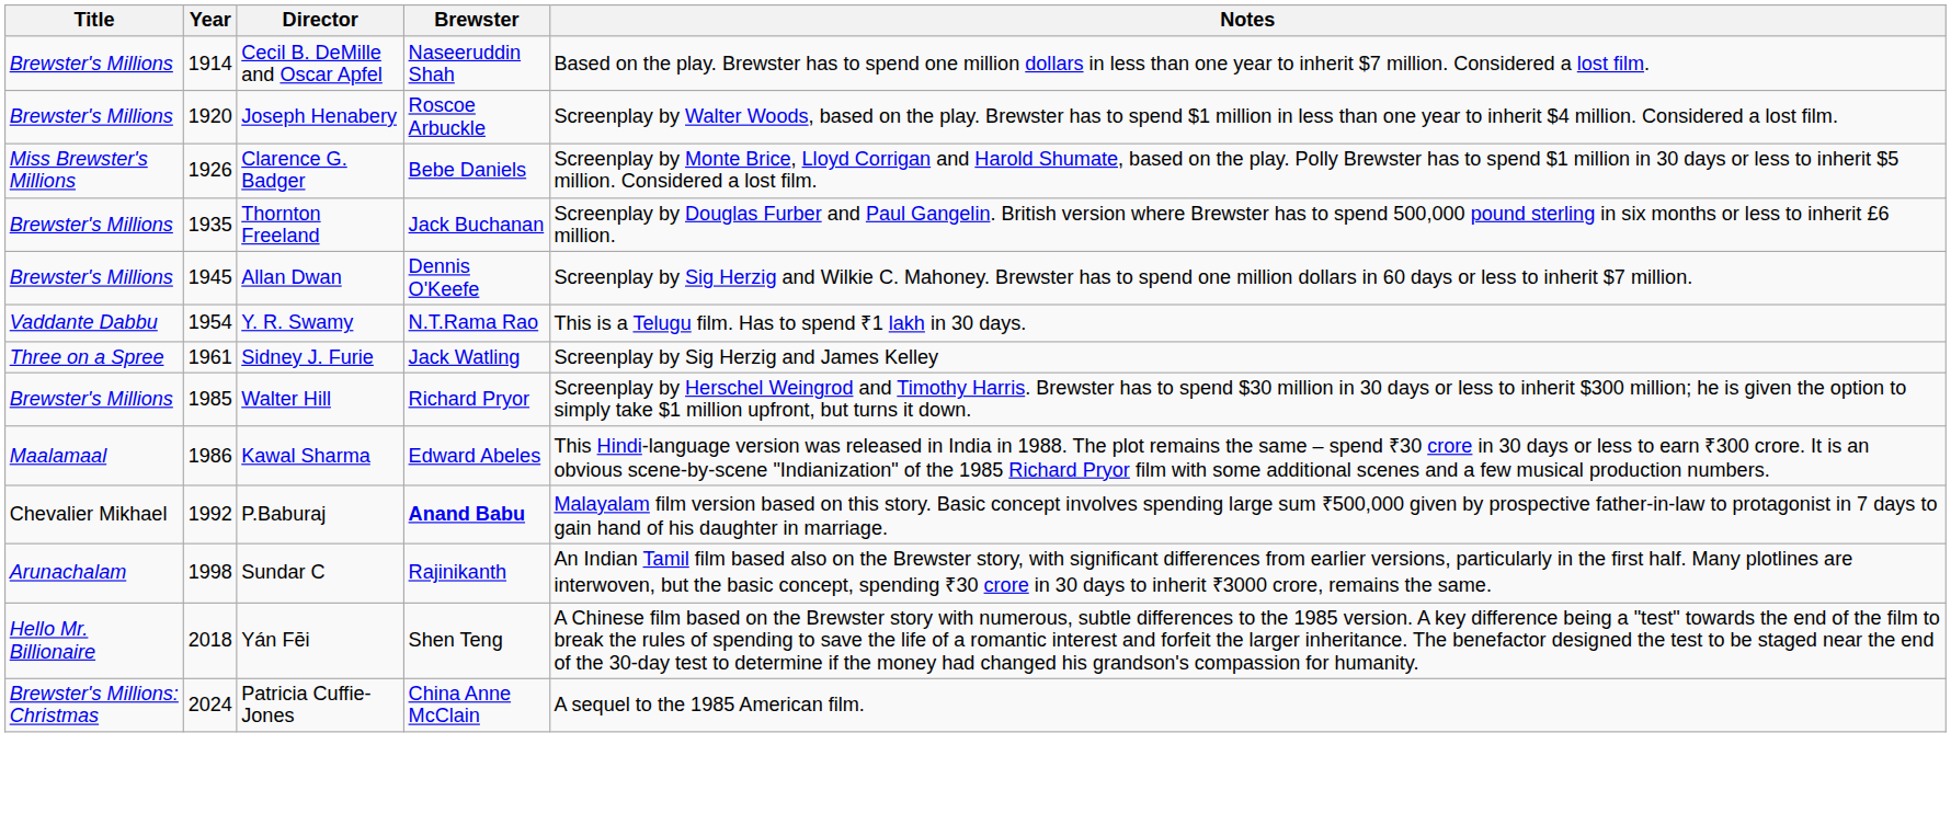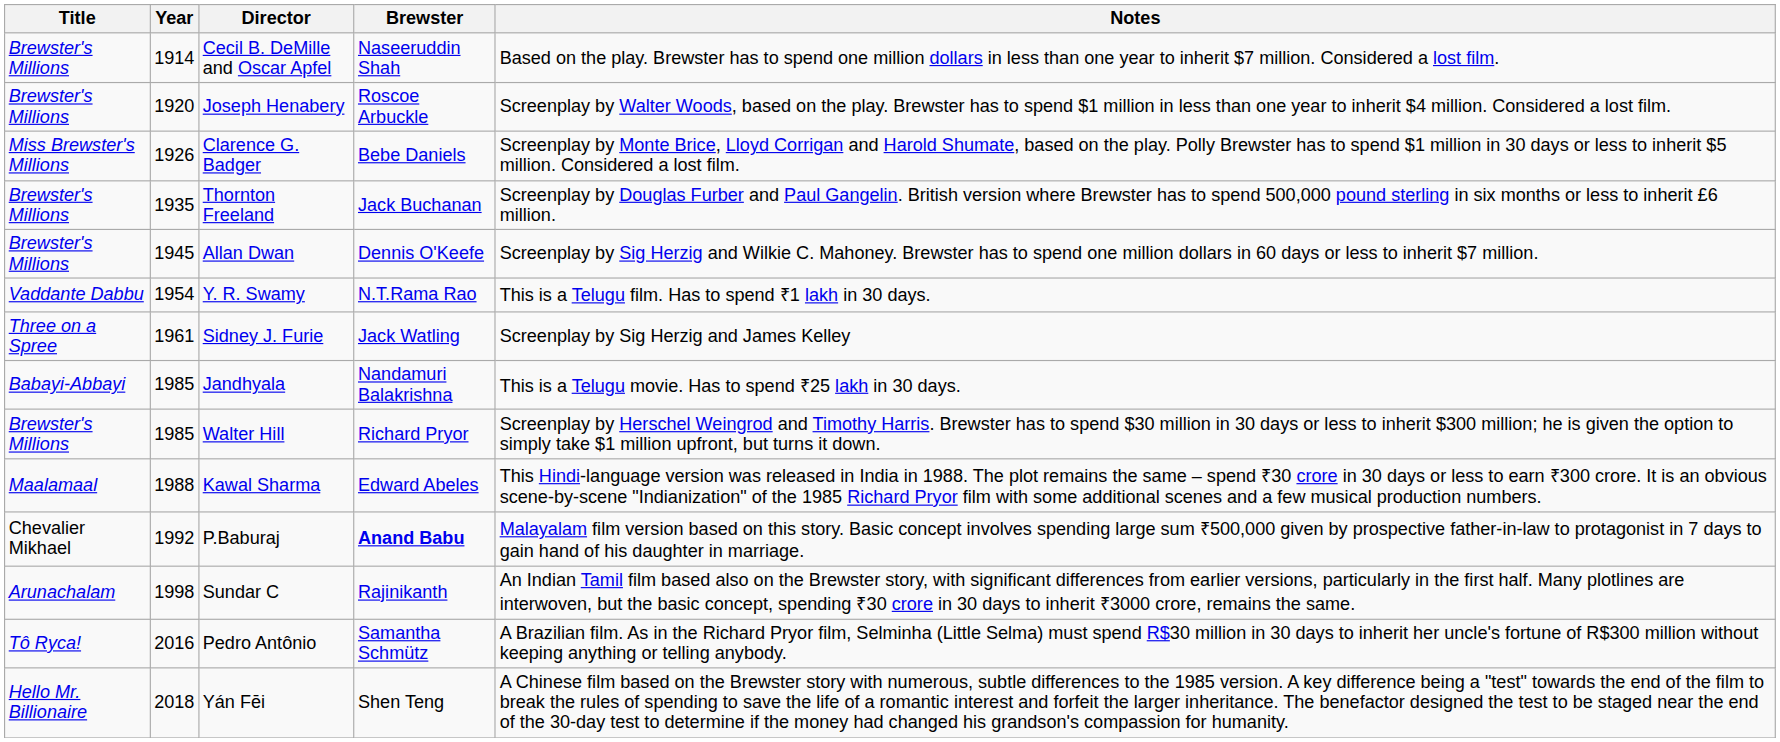+ row: Babayi-Abbayi | 1985 | Jandhyala | Nandamuri Balakrishna | This is a Telugu movie. Has to spend ₹25 lakh in 30 days.
Kawal Sharma | Year: 1986 -> 1988
+ row: Tô Ryca! | 2016 | Pedro Antônio | Samantha Schmütz | A Brazilian film. As in the Richard Pryor film, Selminha (Little Selma) must spend R$30 million in 30 days to inherit her uncle's fortune of R$300 million without keeping anything or telling anybody.
- row: Brewster's Millions: Christmas | 2024 | Patricia Cuffie-Jones | China Anne McClain | A sequel to the 1985 American film.
